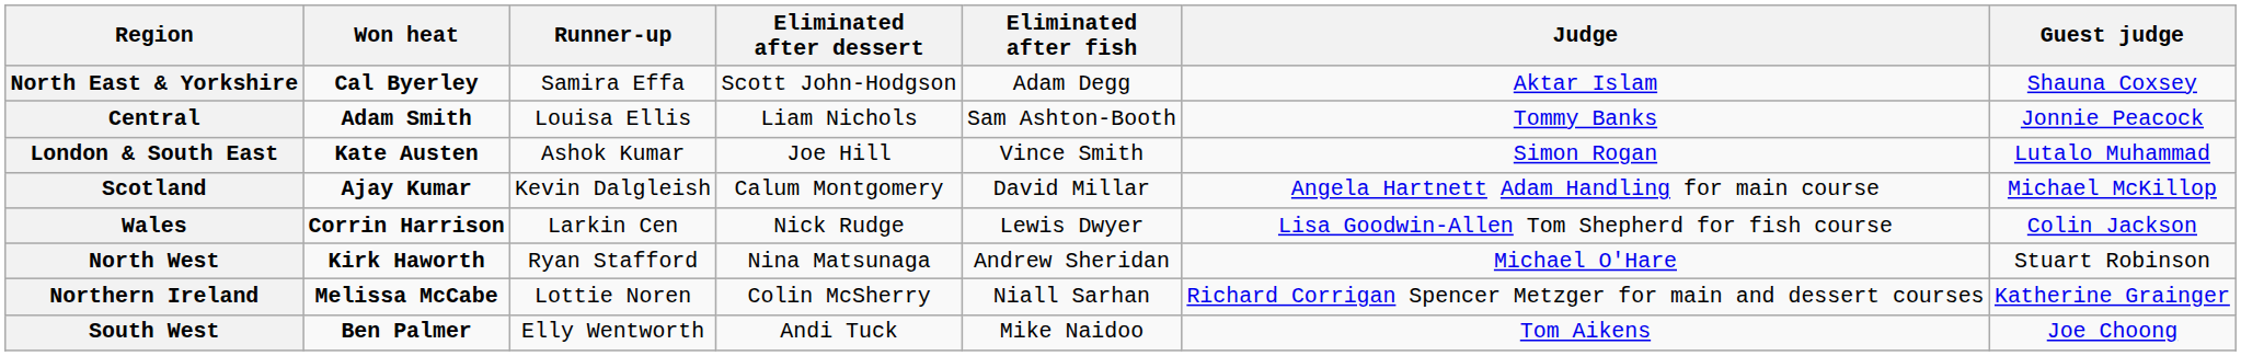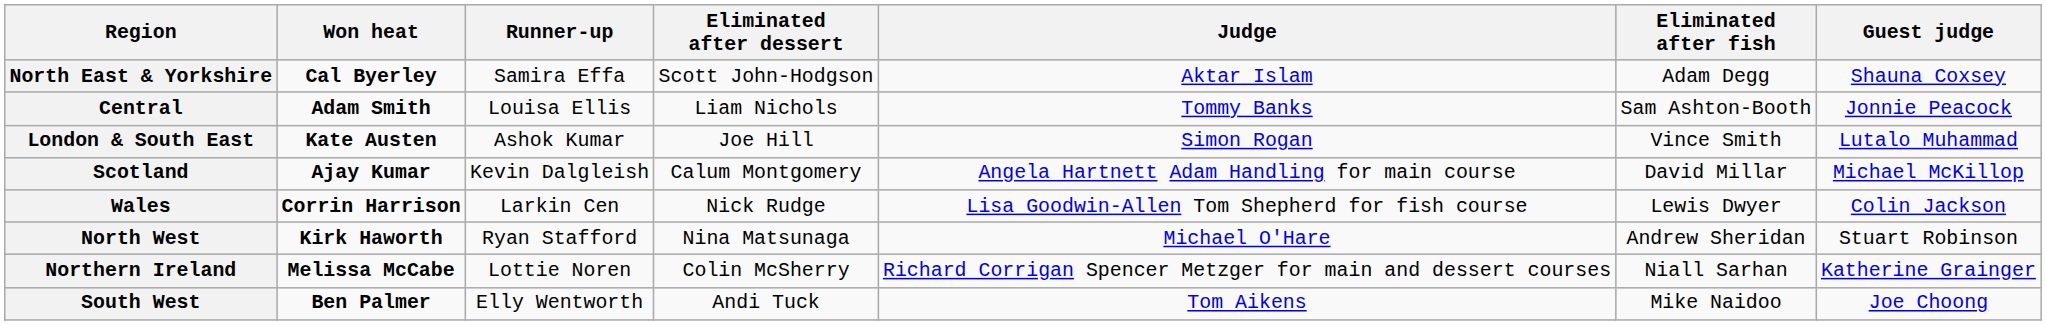columns swapped: Eliminated after fish <-> Judge
